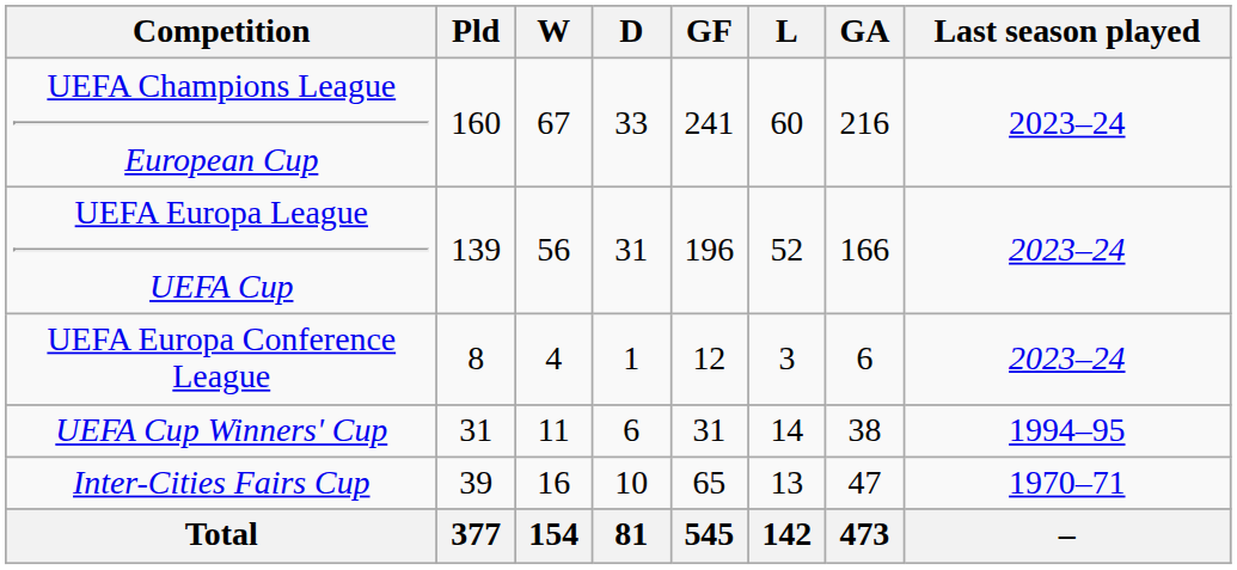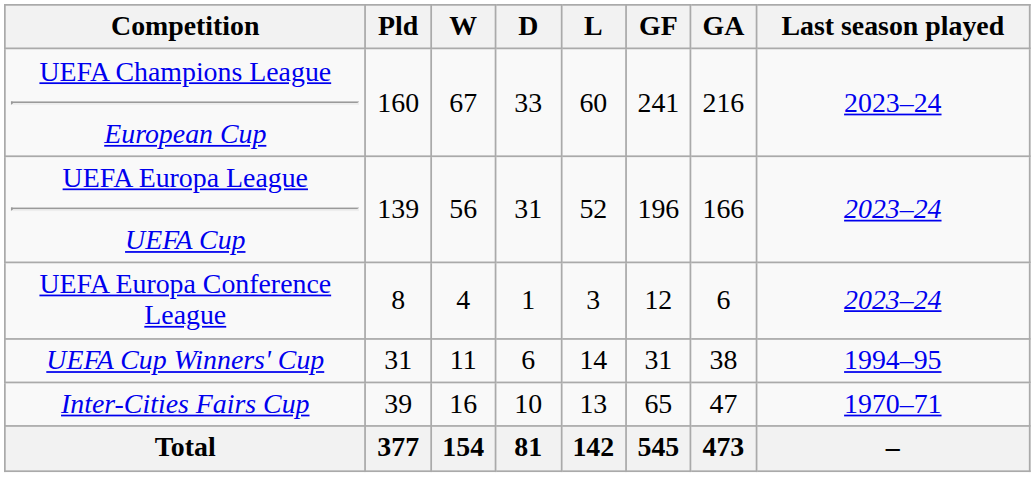columns swapped: L <-> GF
